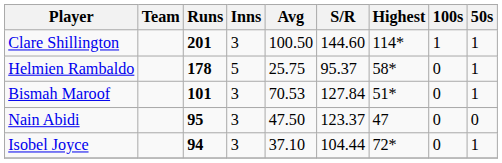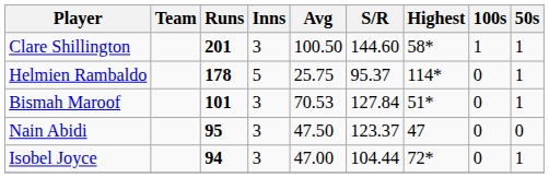Clare Shillington | Highest: 114* -> 58*
Helmien Rambaldo | Highest: 58* -> 114*
Isobel Joyce | Avg: 37.10 -> 47.00
